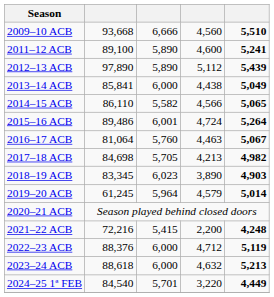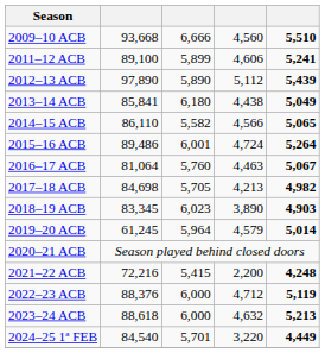2011–12 ACB | column 3: 5,890 -> 5,899
2011–12 ACB | column 4: 4,600 -> 4,606
2013–14 ACB | column 3: 6,000 -> 6,180
